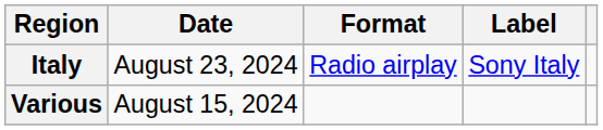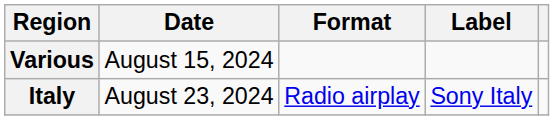rows swapped: Various <-> Italy
